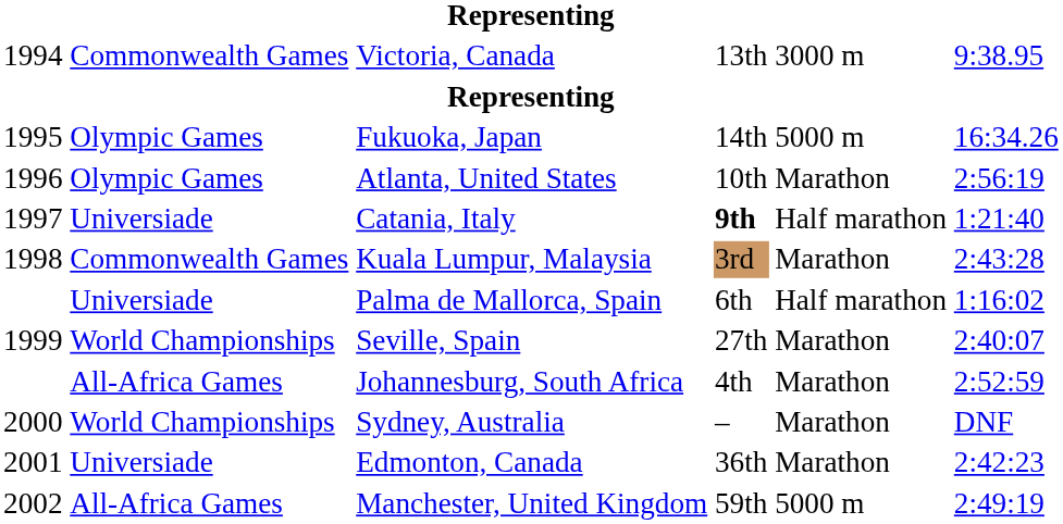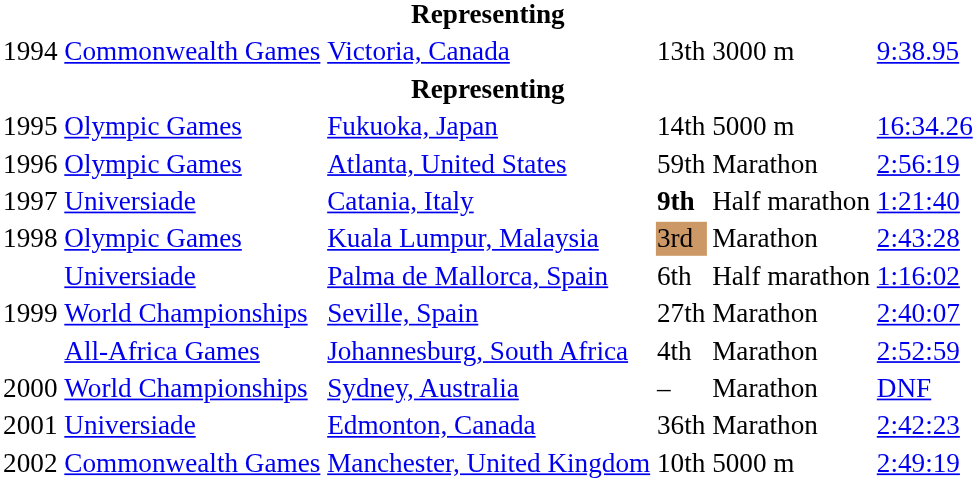Atlanta, United States | column 4: 10th -> 59th
Kuala Lumpur, Malaysia | column 2: Commonwealth Games -> Olympic Games
Manchester, United Kingdom | column 2: All-Africa Games -> Commonwealth Games
Manchester, United Kingdom | column 4: 59th -> 10th
